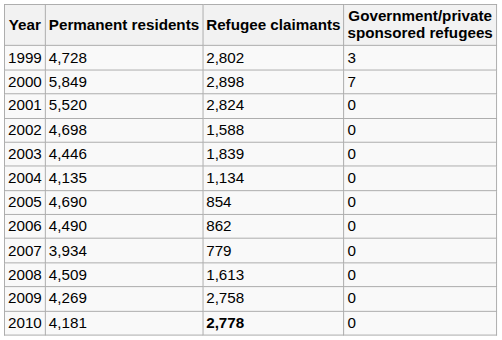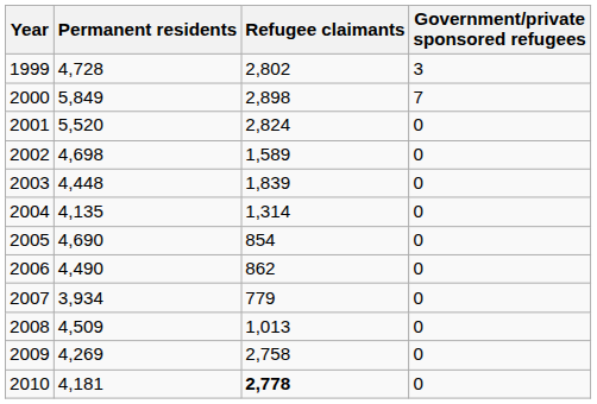2002 | Refugee claimants: 1,588 -> 1,589
2003 | Permanent residents: 4,446 -> 4,448
2004 | Refugee claimants: 1,134 -> 1,314
2008 | Refugee claimants: 1,613 -> 1,013
